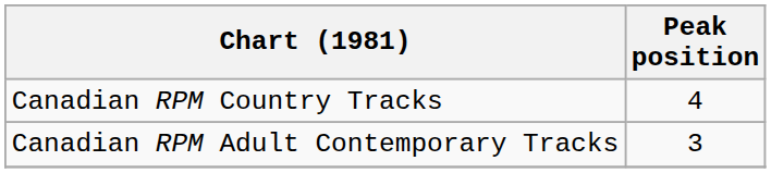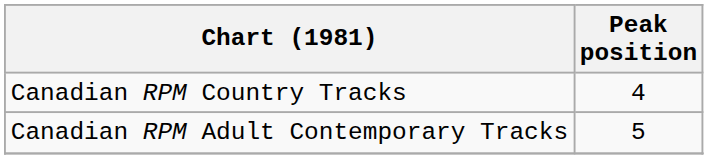Canadian RPM Adult Contemporary Tracks | Peak position: 3 -> 5
